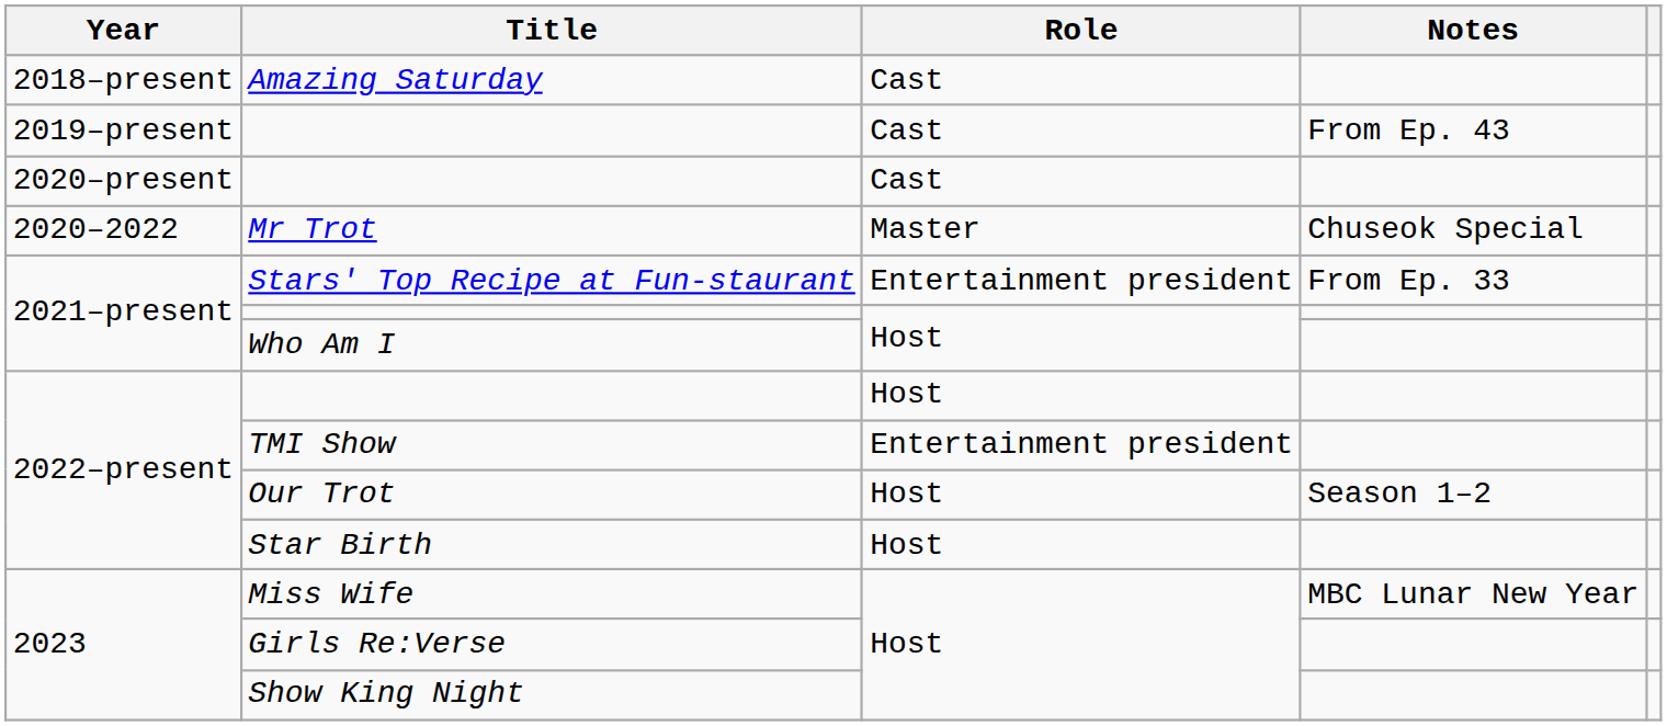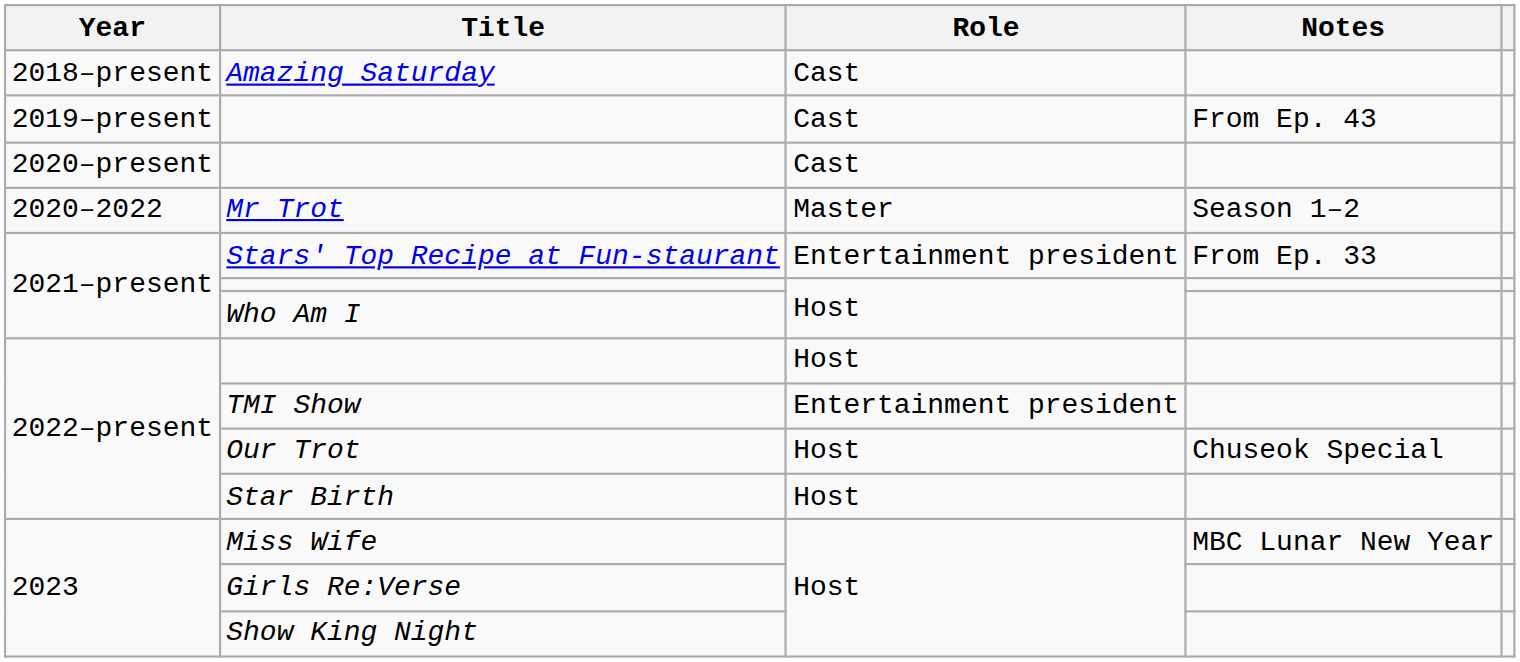Mr Trot | Notes: Chuseok Special -> Season 1–2
Our Trot | Notes: Season 1–2 -> Chuseok Special
